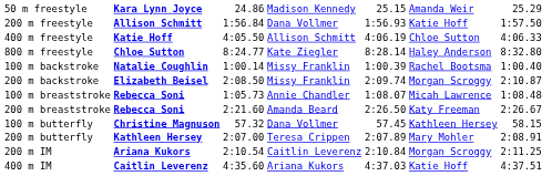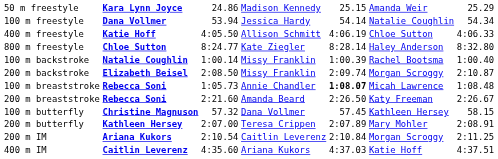+ row: 100 m freestyle | Dana Vollmer | 53.94 | Jessica Hardy | 54.14 | Natalie Coughlin | 54.34
- row: 200 m freestyle | Allison Schmitt | 1:56.84 | Dana Vollmer | 1:56.93 | Katie Hoff | 1:57.50
100 m breaststroke | column 5: normal -> bold
